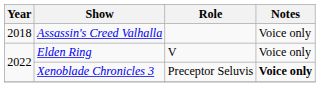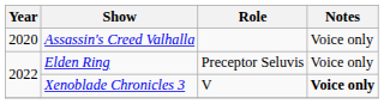Assassin's Creed Valhalla | Year: 2018 -> 2020
Elden Ring | Role: V -> Preceptor Seluvis
Xenoblade Chronicles 3 | Role: Preceptor Seluvis -> V
